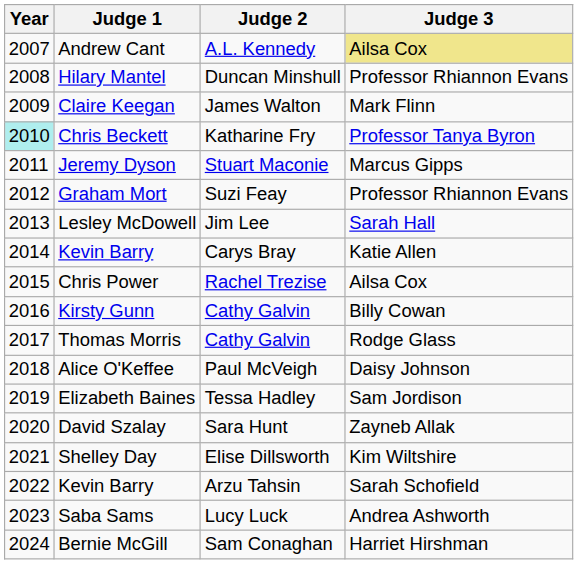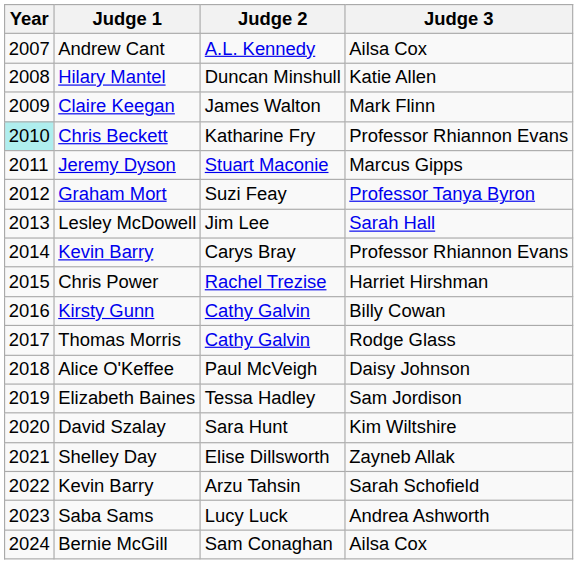Andrew Cant | Judge 3: khaki background -> no background
Hilary Mantel | Judge 3: Professor Rhiannon Evans -> Katie Allen
Chris Beckett | Judge 3: Professor Tanya Byron -> Professor Rhiannon Evans
Graham Mort | Judge 3: Professor Rhiannon Evans -> Professor Tanya Byron
Kevin Barry / Carys Bray | Judge 3: Katie Allen -> Professor Rhiannon Evans
Chris Power | Judge 3: Ailsa Cox -> Harriet Hirshman
David Szalay | Judge 3: Zayneb Allak -> Kim Wiltshire
Shelley Day | Judge 3: Kim Wiltshire -> Zayneb Allak
Bernie McGill | Judge 3: Harriet Hirshman -> Ailsa Cox
